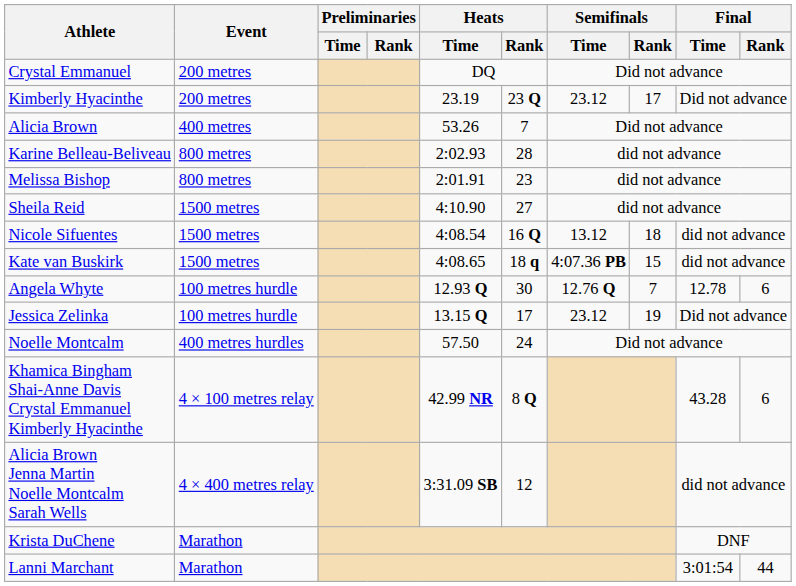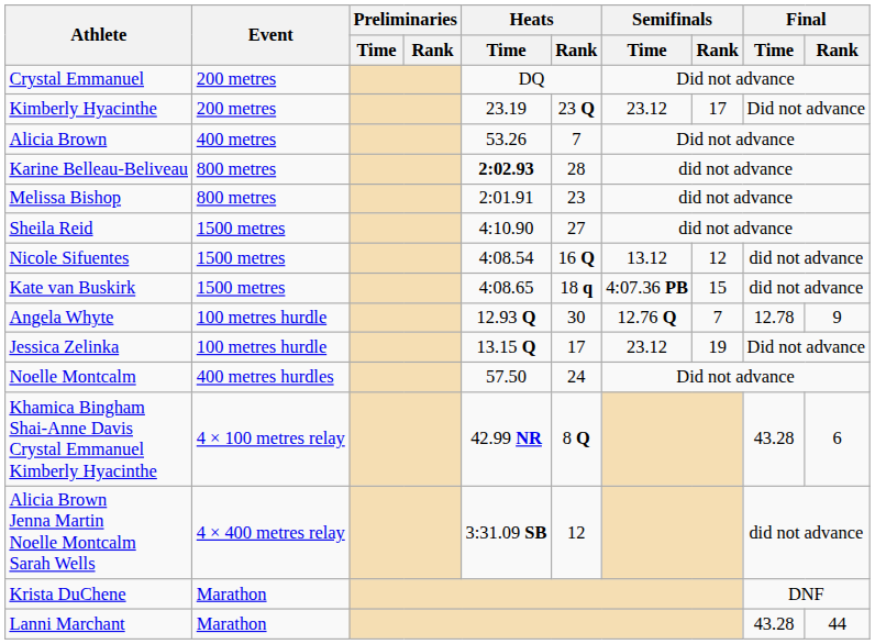Karine Belleau-Beliveau | Heats / Time: normal -> bold
Nicole Sifuentes | Semifinals / Rank: 18 -> 12
Angela Whyte | Final / Rank: 6 -> 9
Lanni Marchant | Final / Time: 3:01:54 -> 43.28
